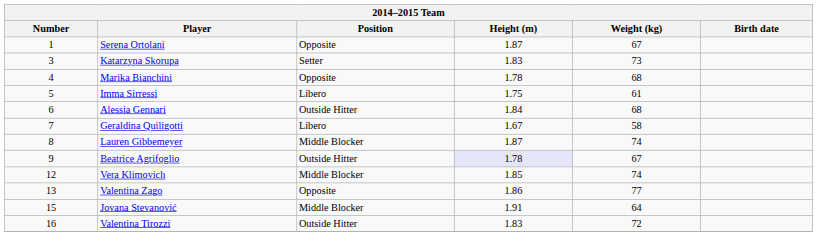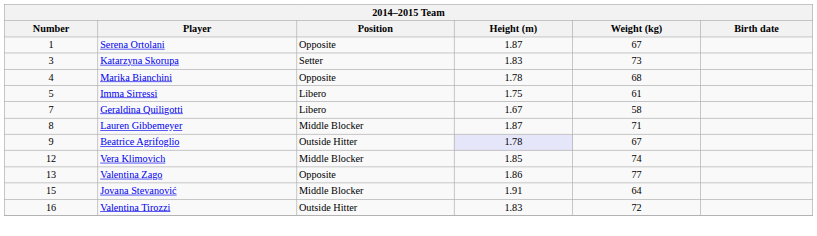- row: 6 | Alessia Gennari | Outside Hitter | 1.84 | 68
Lauren Gibbemeyer | Weight (kg): 74 -> 71
